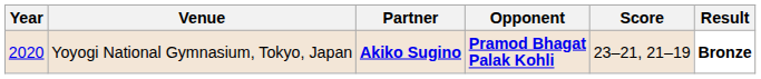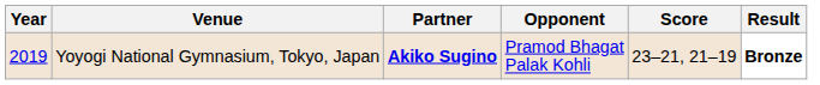Yoyogi National Gymnasium, Tokyo, Japan | Year: 2020 -> 2019
Yoyogi National Gymnasium, Tokyo, Japan | Opponent: bold -> normal
